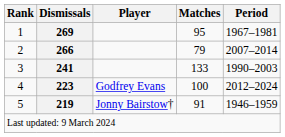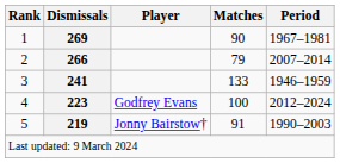1 | Matches: 95 -> 90
3 | Period: 1990–2003 -> 1946–1959
5 | Period: 1946–1959 -> 1990–2003
